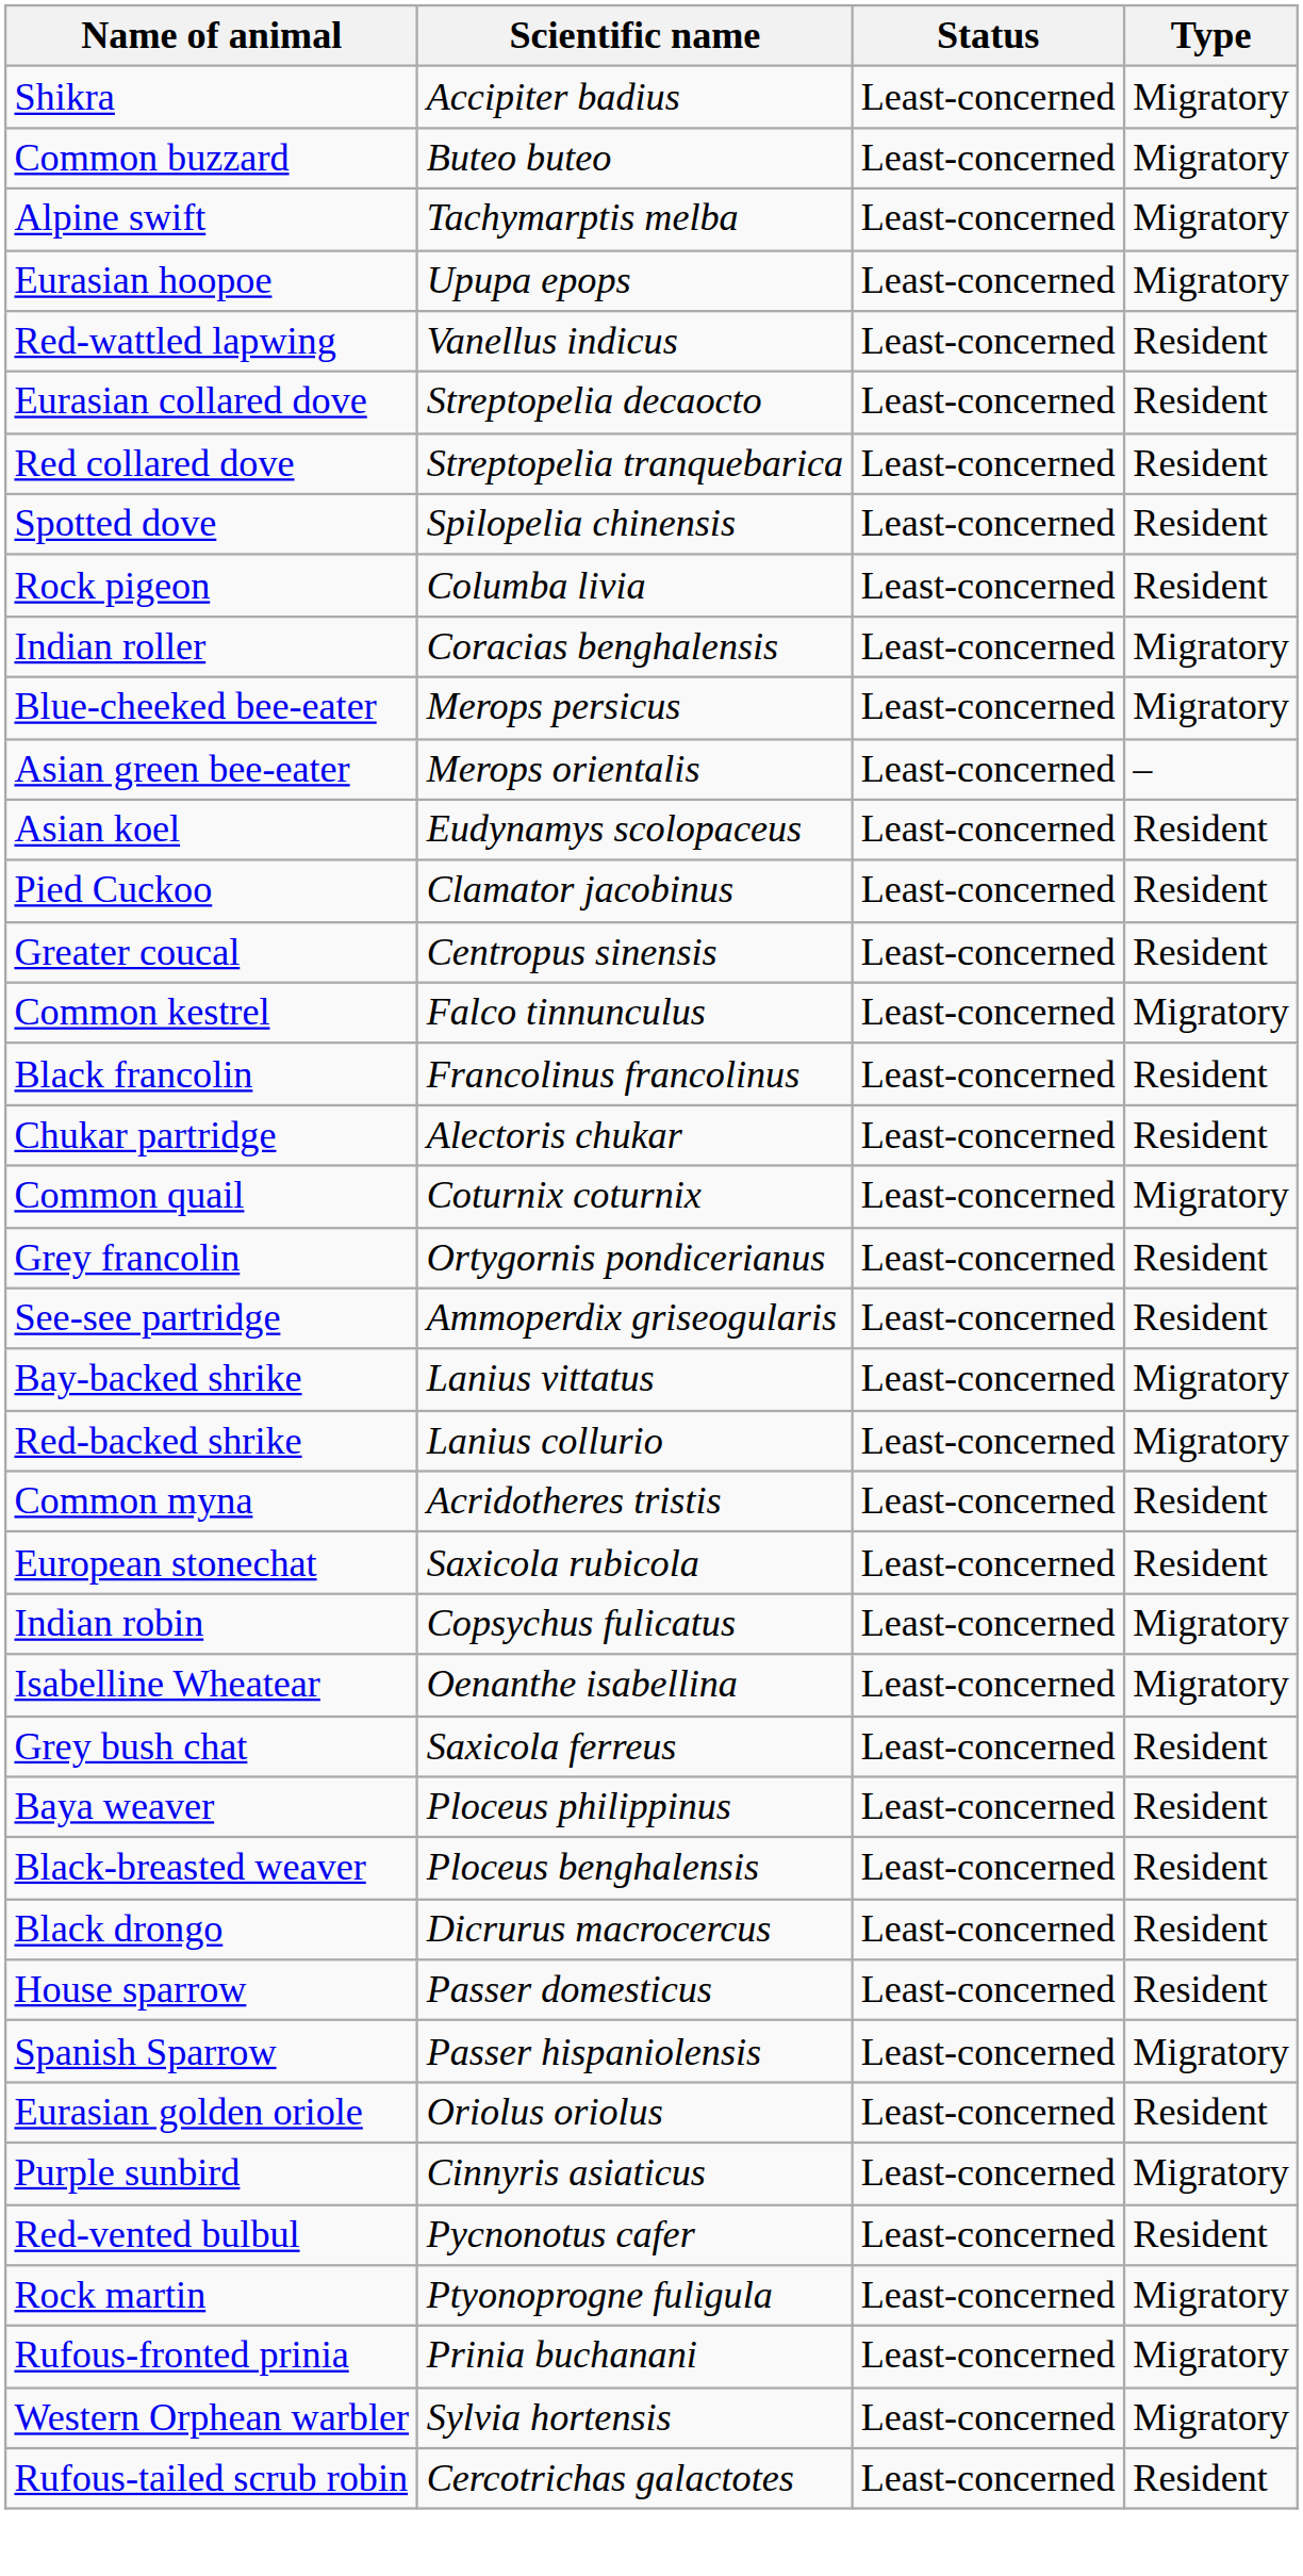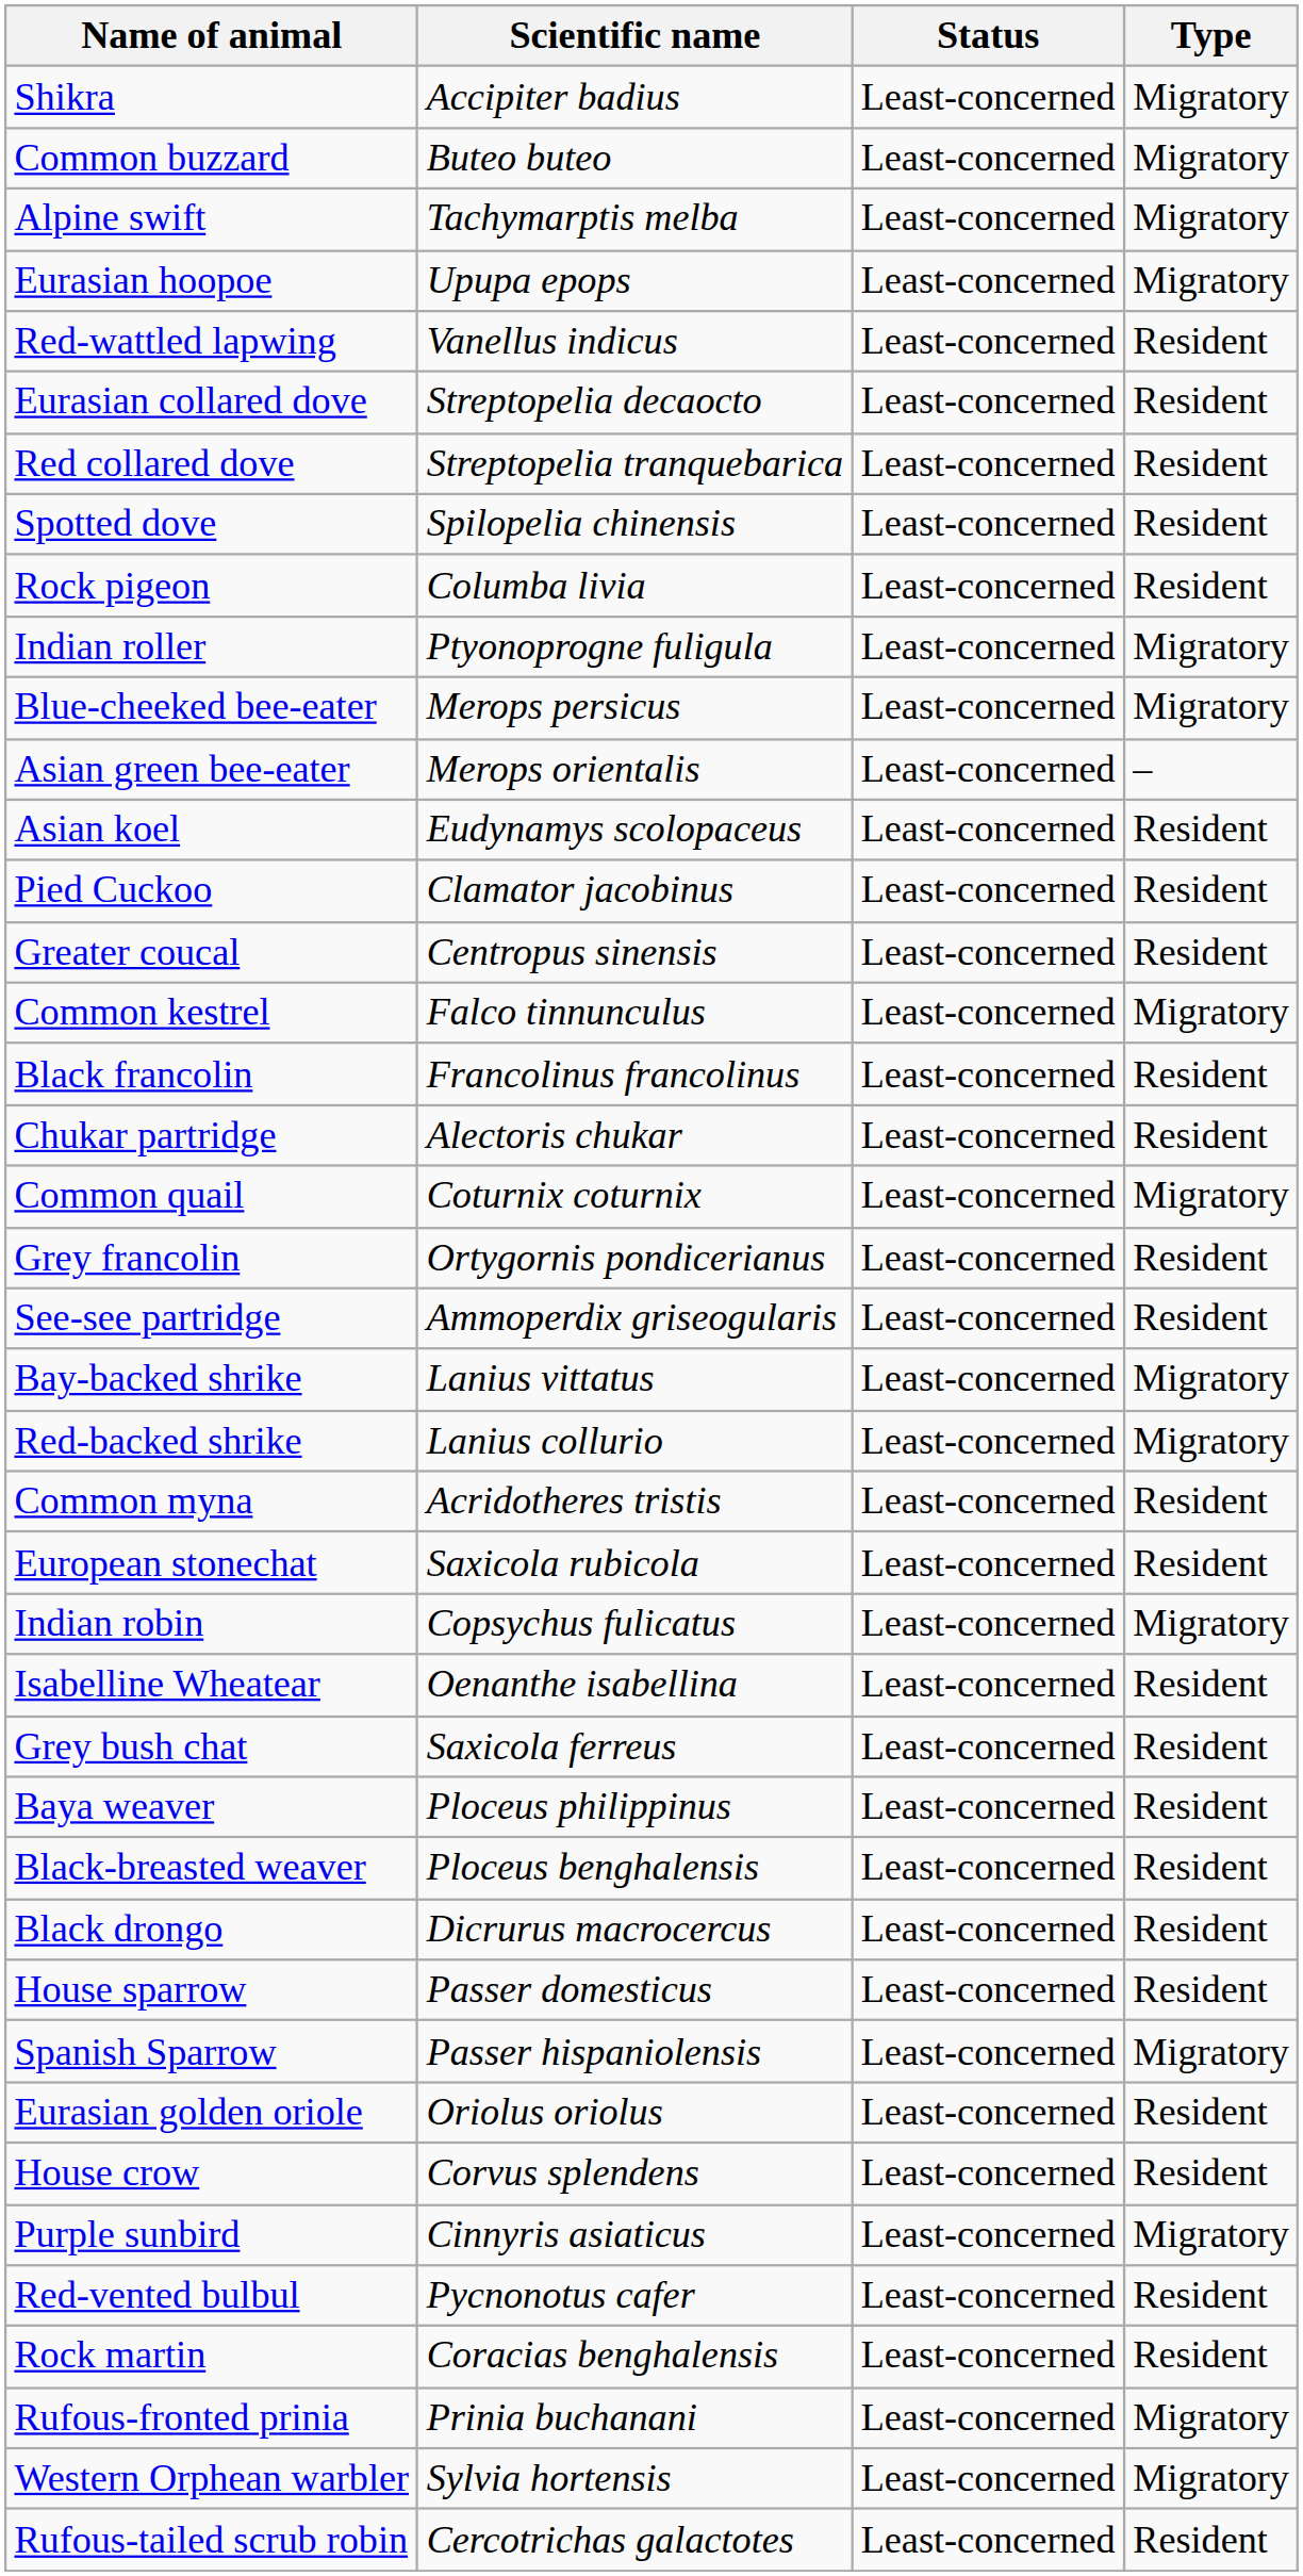Indian roller | Scientific name: Coracias benghalensis -> Ptyonoprogne fuligula
Isabelline Wheatear | Type: Migratory -> Resident
+ row: House crow | Corvus splendens | Least-concerned | Resident
Rock martin | Scientific name: Ptyonoprogne fuligula -> Coracias benghalensis
Rock martin | Type: Migratory -> Resident
